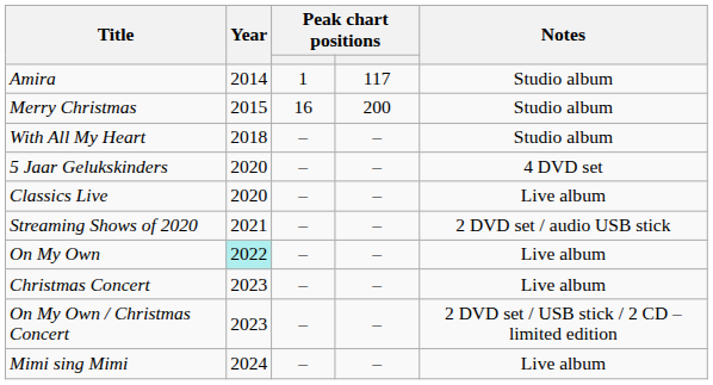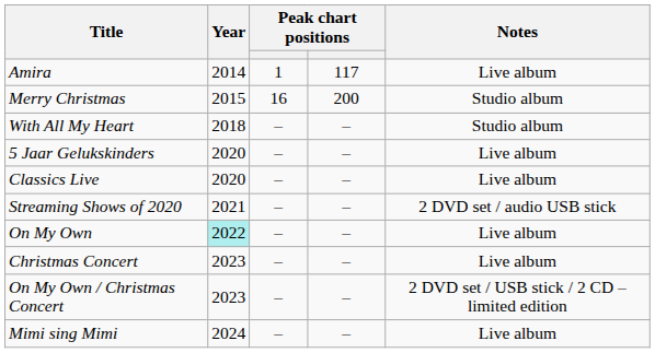Amira | Notes: Studio album -> Live album
5 Jaar Gelukskinders | Notes: 4 DVD set -> Live album
